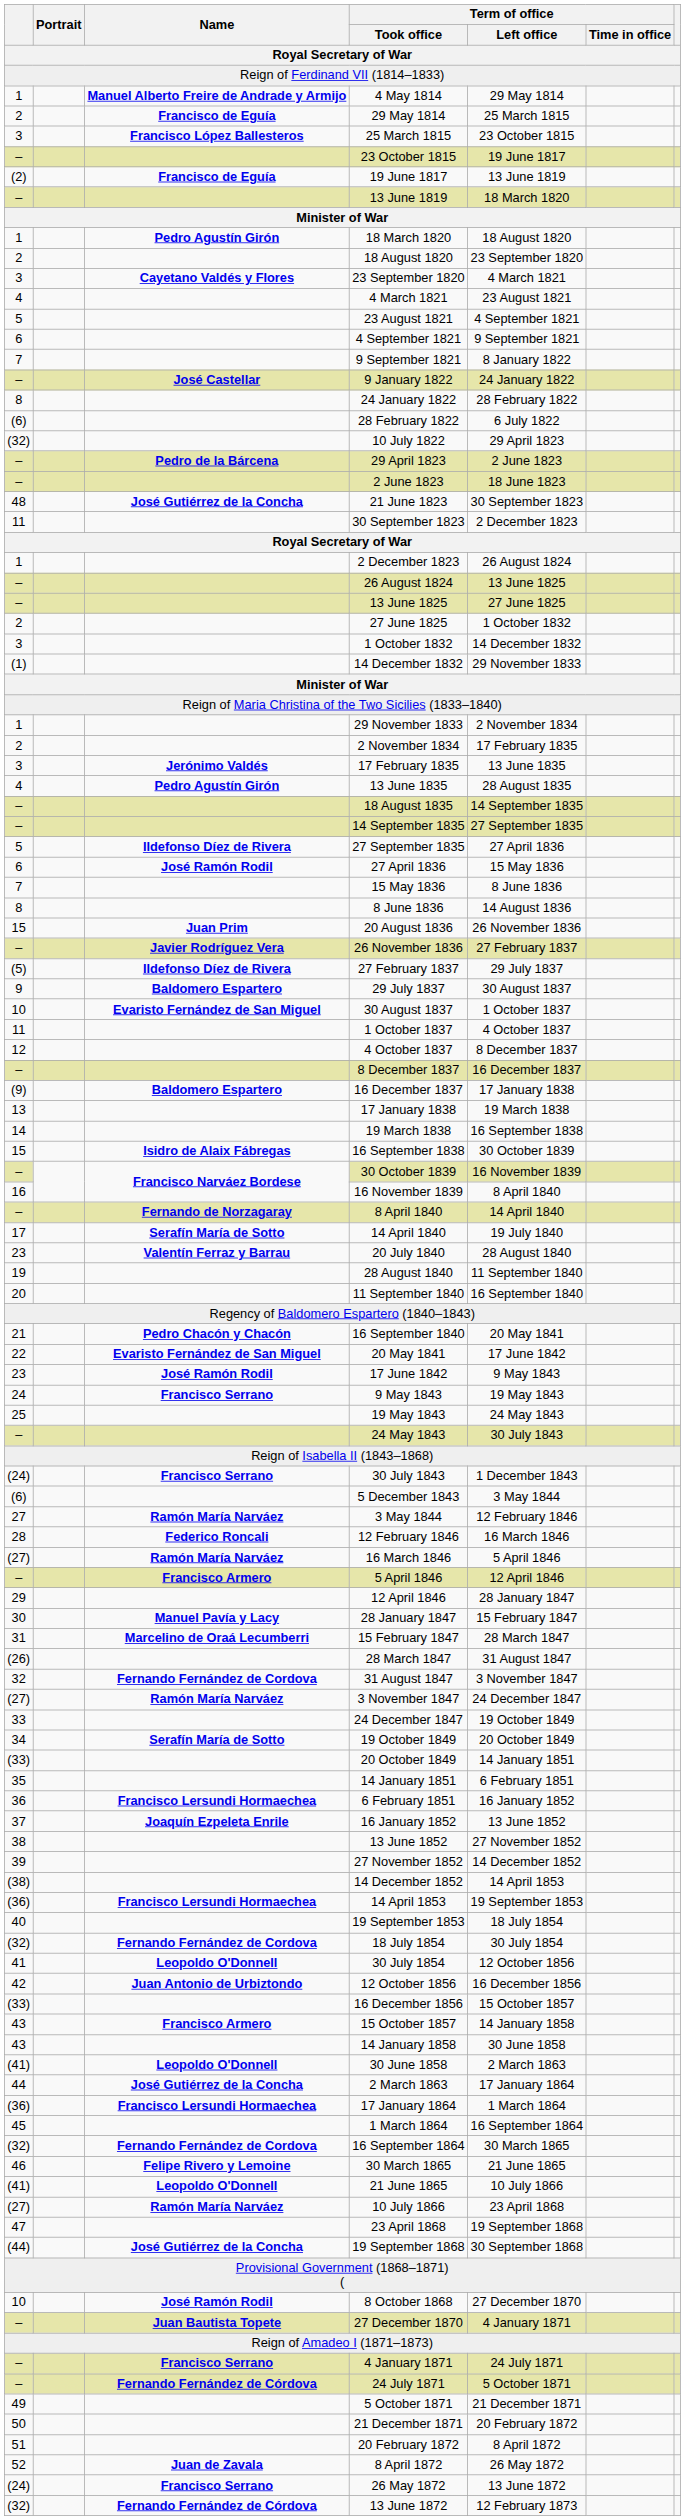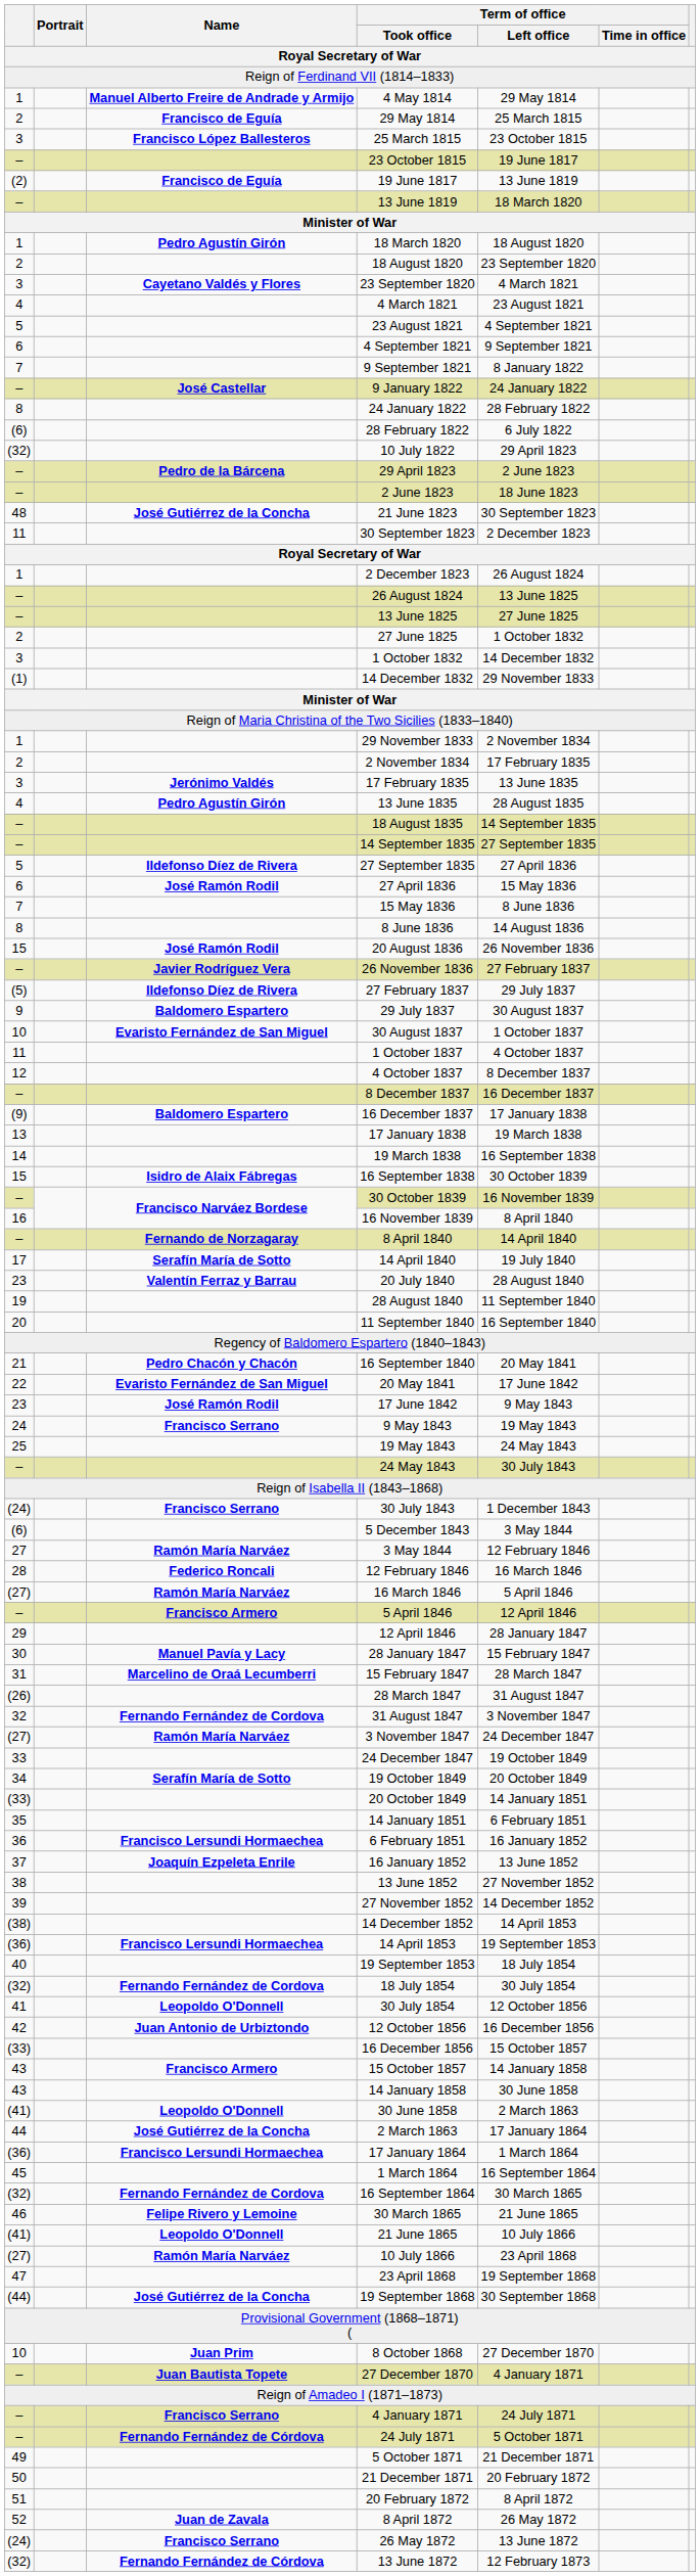20 August 1836 | Name: Juan Prim -> José Ramón Rodil
8 October 1868 | Name: José Ramón Rodil -> Juan Prim
